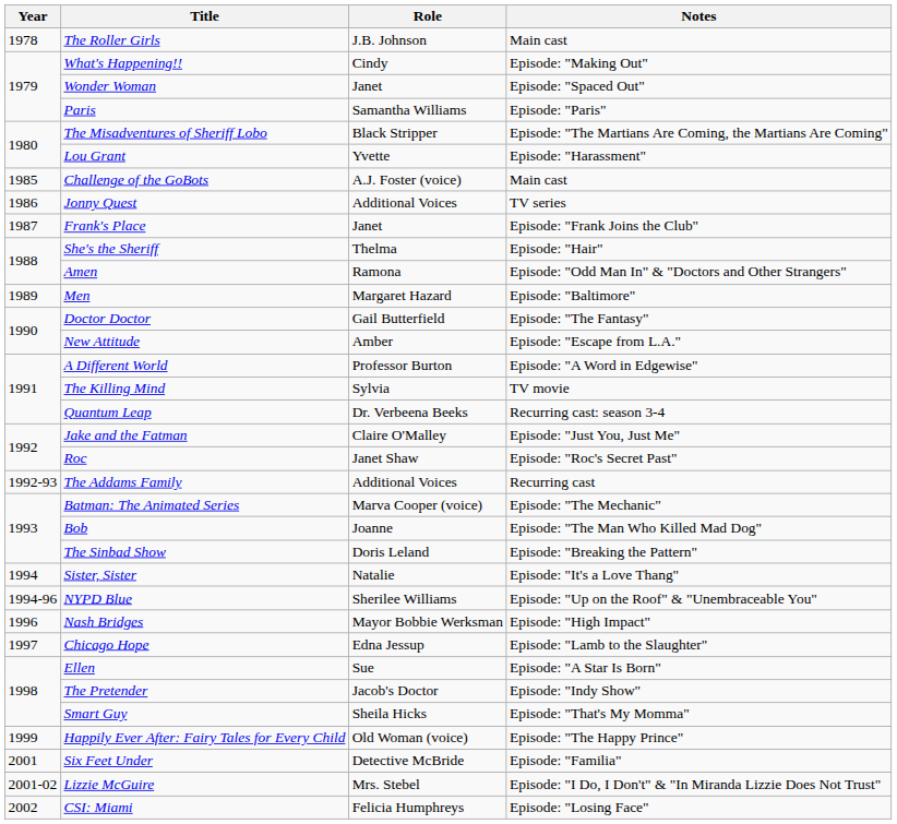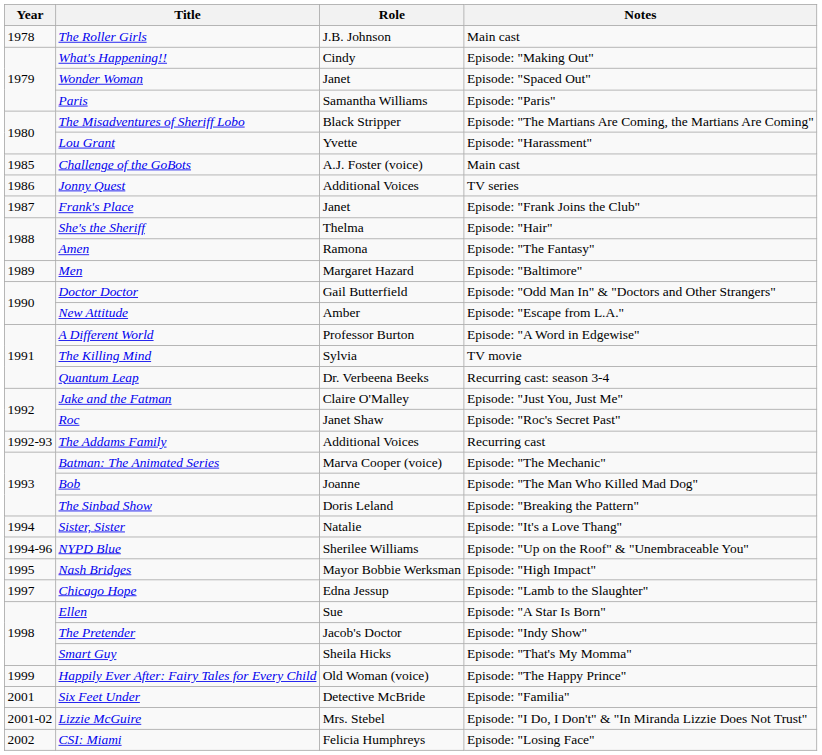Amen | Notes: Episode: "Odd Man In" & "Doctors and Other Strangers" -> Episode: "The Fantasy"
Doctor Doctor | Notes: Episode: "The Fantasy" -> Episode: "Odd Man In" & "Doctors and Other Strangers"
Nash Bridges | Year: 1996 -> 1995
